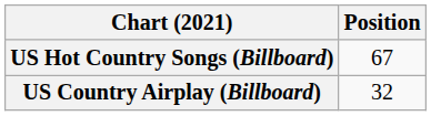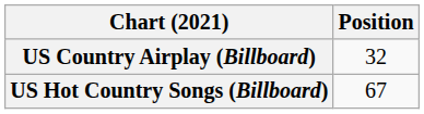rows swapped: US Country Airplay (Billboard) <-> US Hot Country Songs (Billboard)
